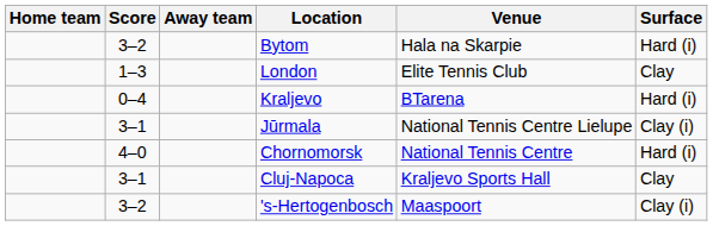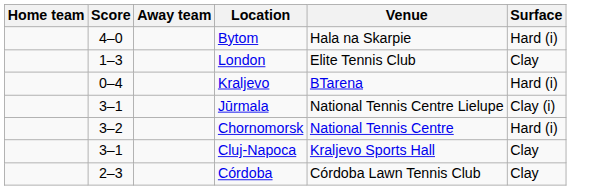Bytom | Score: 3–2 -> 4–0
Chornomorsk | Score: 4–0 -> 3–2
+ row: 2–3 | Córdoba | Córdoba Lawn Tennis Club | Clay
- row: 3–2 | 's-Hertogenbosch | Maaspoort | Clay (i)
